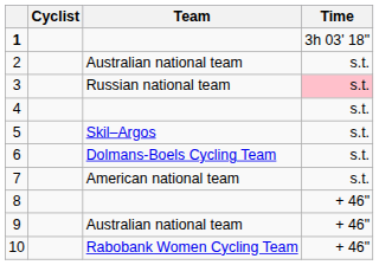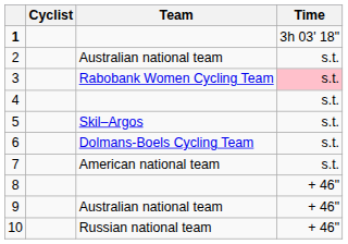3 | Team: Russian national team -> Rabobank Women Cycling Team
10 | Team: Rabobank Women Cycling Team -> Russian national team
